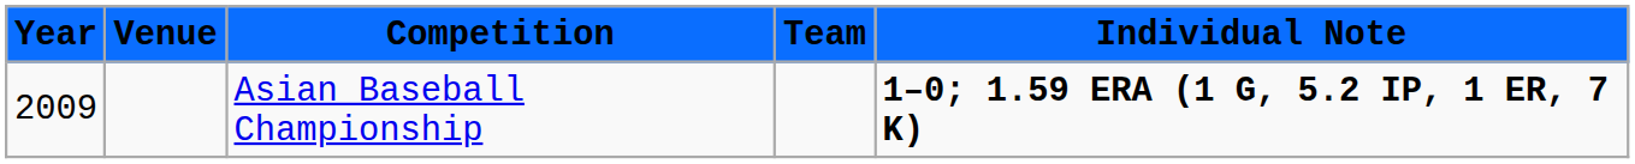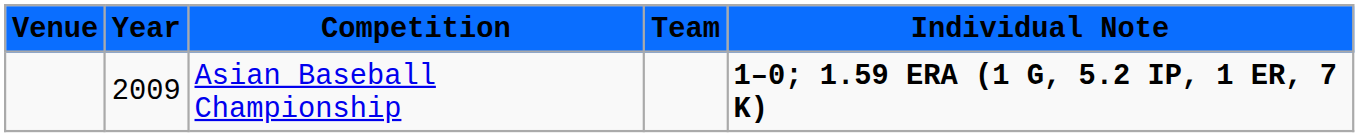columns swapped: Year <-> Venue
